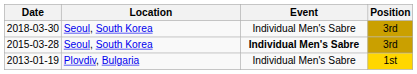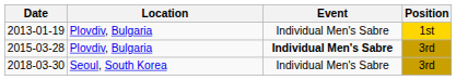rows swapped: 2013-01-19 <-> 2018-03-30
2015-03-28 | Location: Seoul, South Korea -> Plovdiv, Bulgaria
